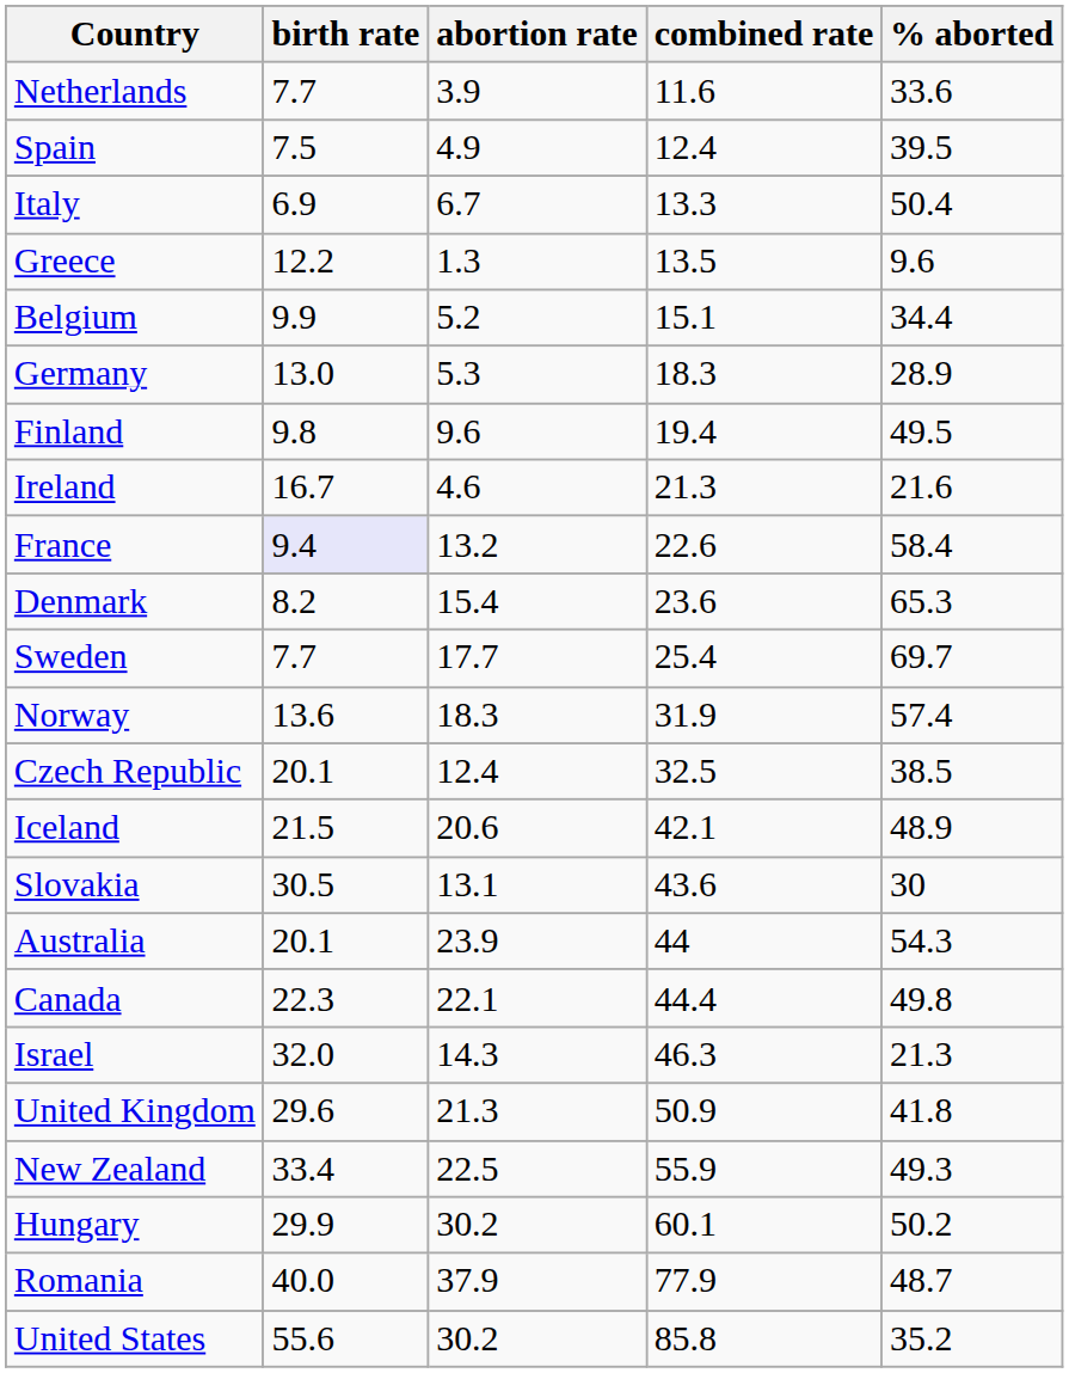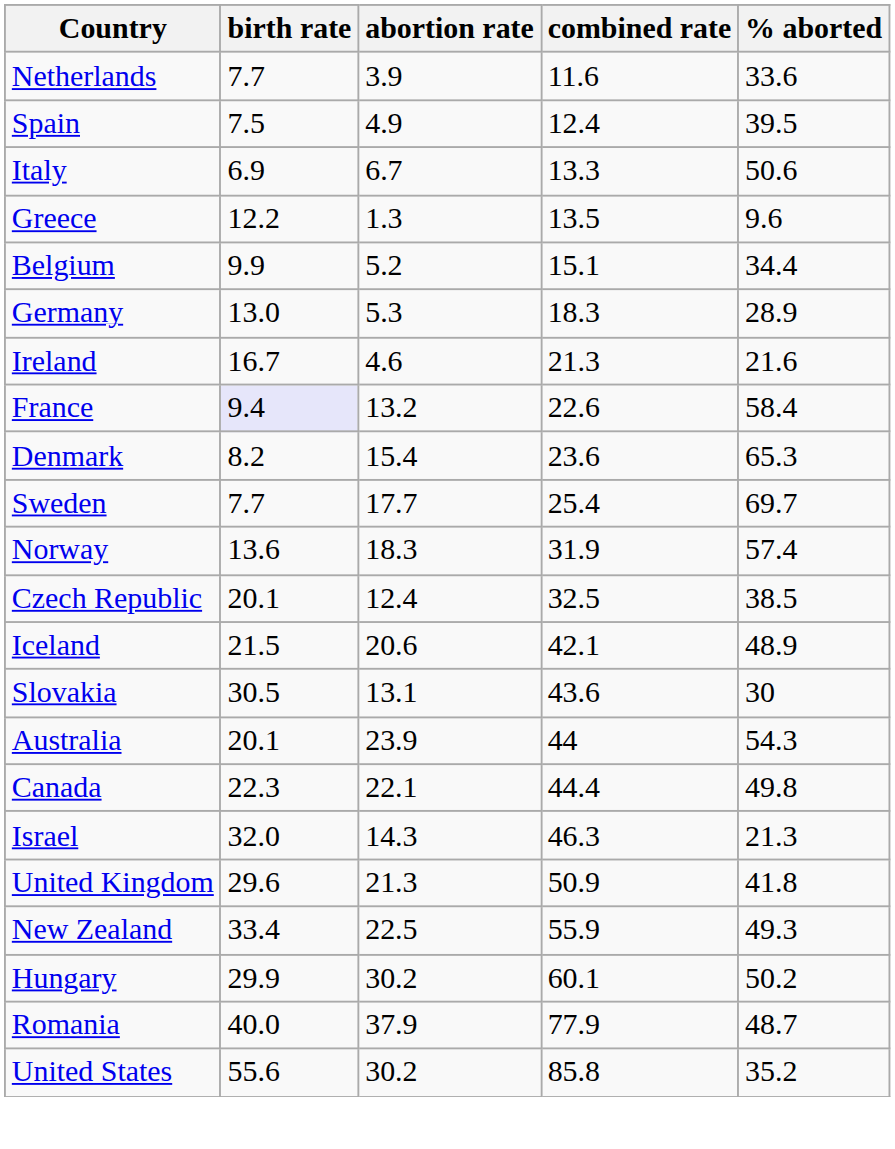Italy | % aborted: 50.4 -> 50.6
- row: Finland | 9.8 | 9.6 | 19.4 | 49.5
